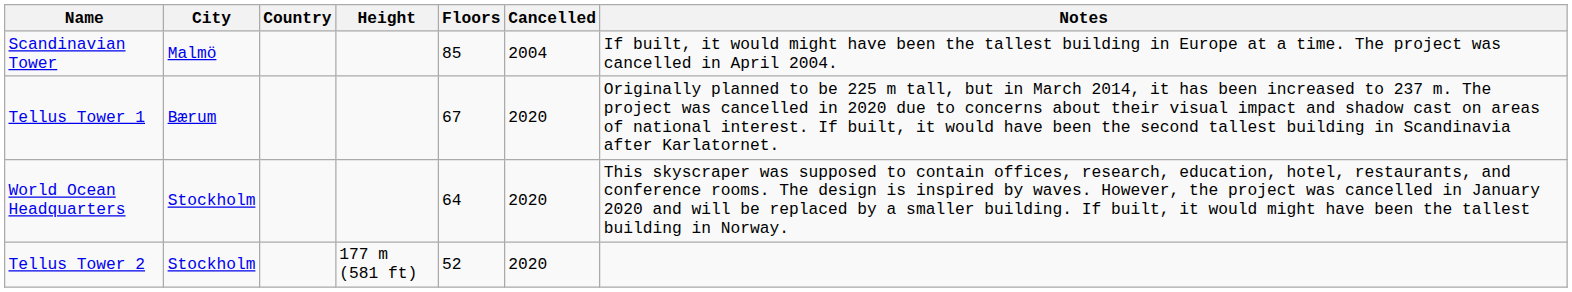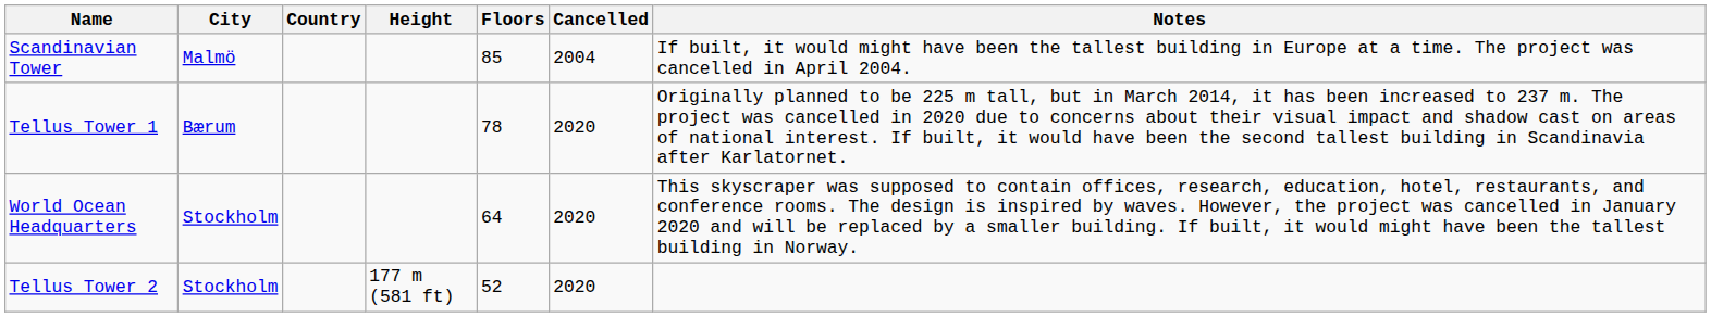Tellus Tower 1 | Floors: 67 -> 78
